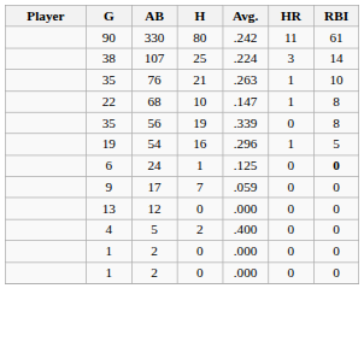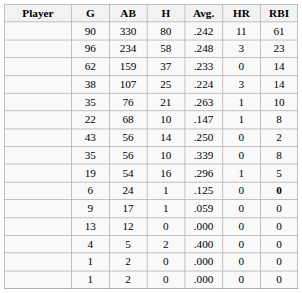+ row: 96 | 234 | 58 | .248 | 3 | 23
+ row: 62 | 159 | 37 | .233 | 0 | 14
+ row: 43 | 56 | 14 | .250 | 0 | 2
35 / 56 | H: 19 -> 10
9 | H: 7 -> 1
